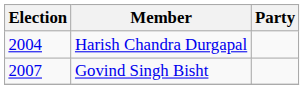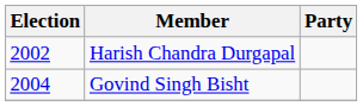Harish Chandra Durgapal | Election: 2004 -> 2002
Govind Singh Bisht | Election: 2007 -> 2004
